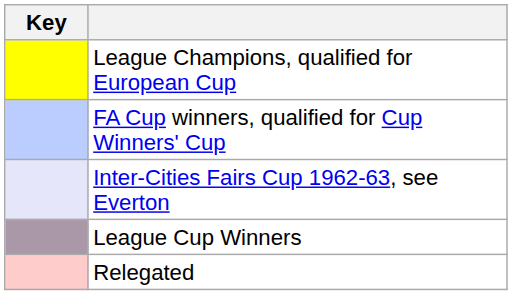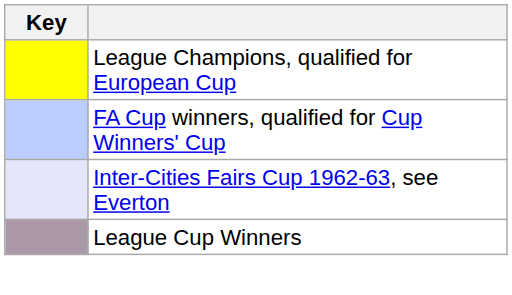- row: Relegated
